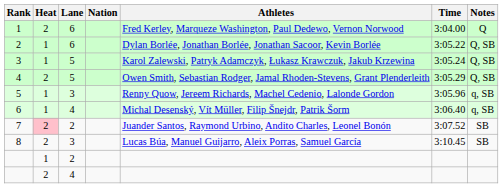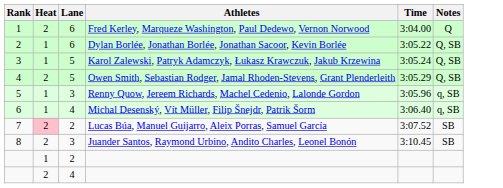- column: Nation
7 | Athletes: Juander Santos, Raymond Urbino, Andito Charles, Leonel Bonón -> Lucas Búa, Manuel Guijarro, Aleix Porras, Samuel García
8 | Athletes: Lucas Búa, Manuel Guijarro, Aleix Porras, Samuel García -> Juander Santos, Raymond Urbino, Andito Charles, Leonel Bonón
